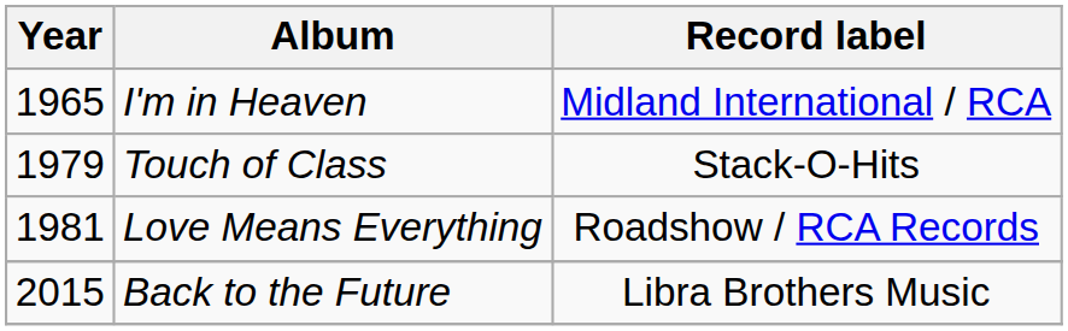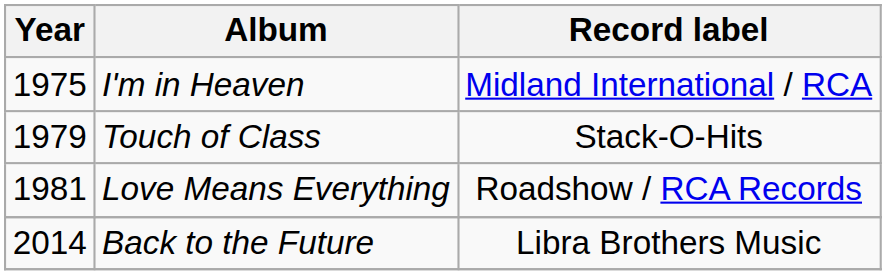I'm in Heaven | Year: 1965 -> 1975
Back to the Future | Year: 2015 -> 2014
